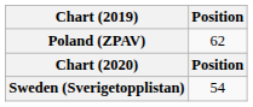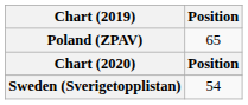Poland (ZPAV) | Position: 62 -> 65
